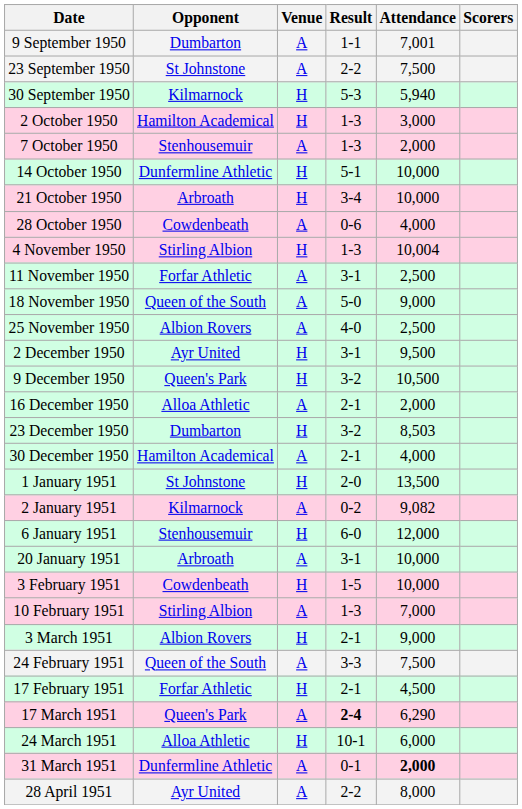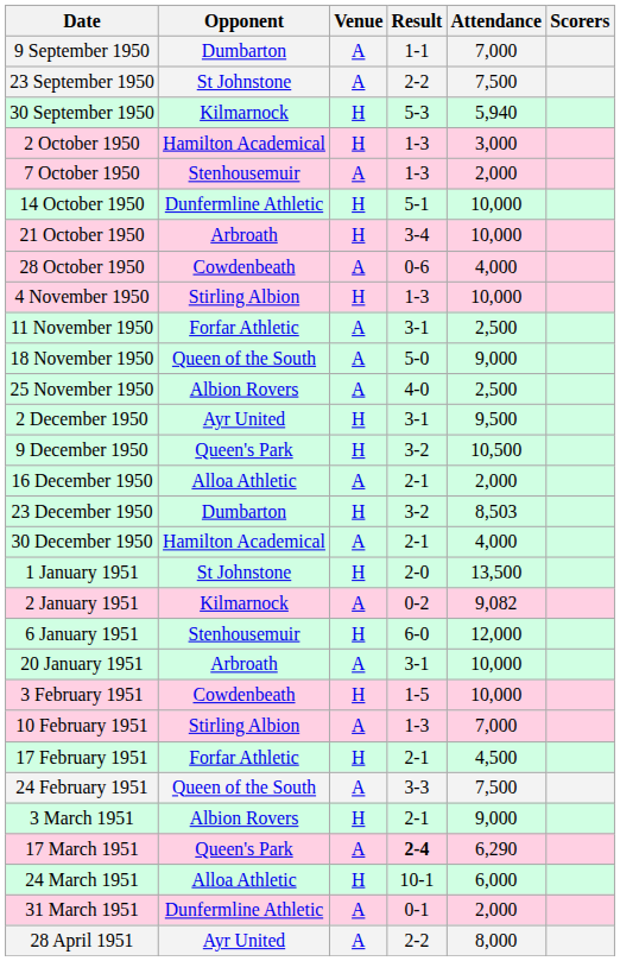9 September 1950 | Attendance: 7,001 -> 7,000
4 November 1950 | Attendance: 10,004 -> 10,000
rows swapped: 17 February 1951 <-> 3 March 1951
31 March 1951 | Attendance: bold -> normal
